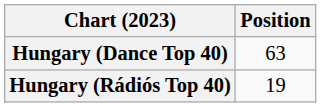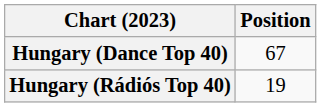Hungary (Dance Top 40) | Position: 63 -> 67
